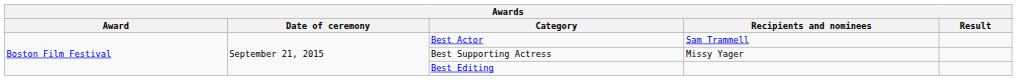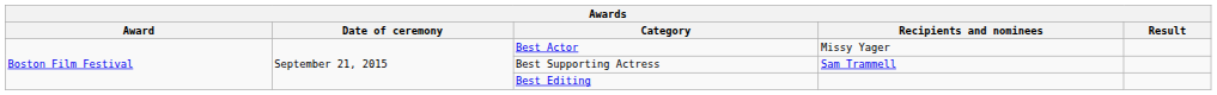Best Actor | Recipients and nominees: Sam Trammell -> Missy Yager
Best Supporting Actress | Recipients and nominees: Missy Yager -> Sam Trammell
